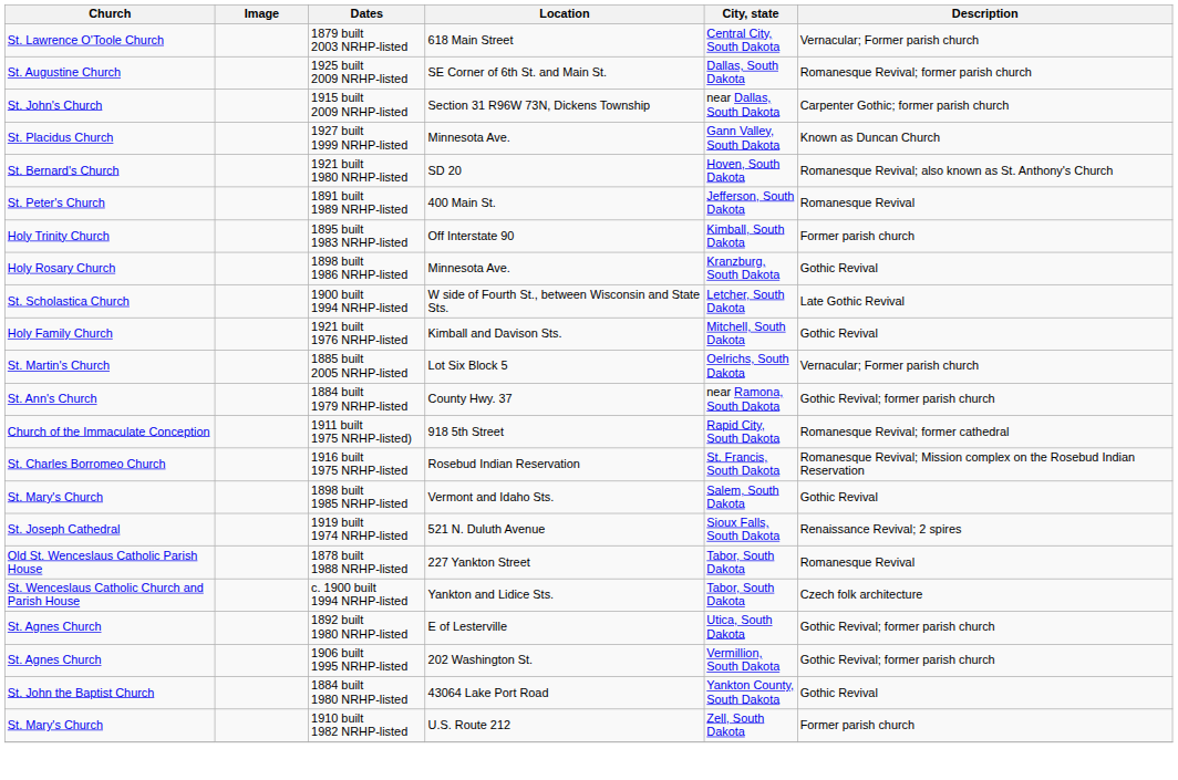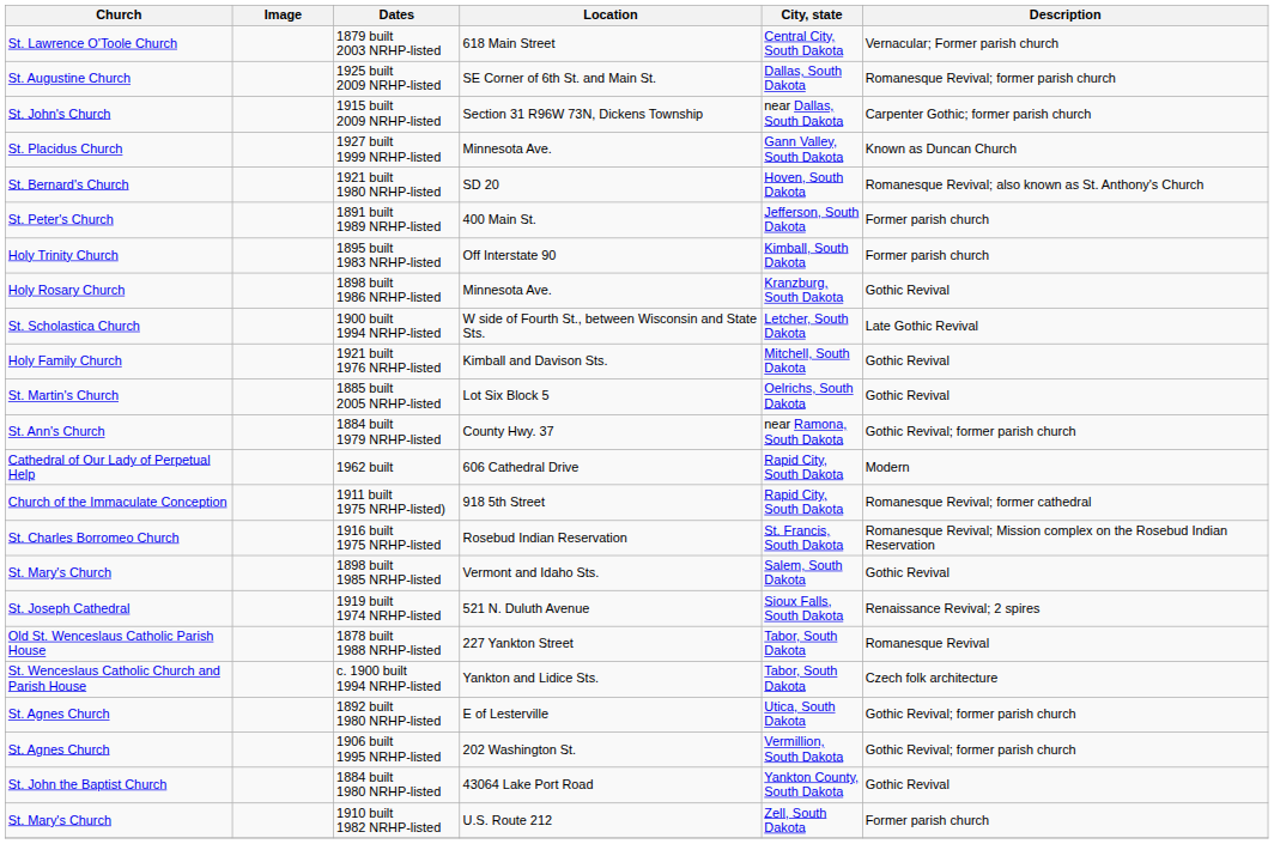1891 built 1989 NRHP-listed | Description: Romanesque Revival -> Former parish church
1885 built 2005 NRHP-listed | Description: Vernacular; Former parish church -> Gothic Revival
+ row: Cathedral of Our Lady of Perpetual Help | 1962 built | 606 Cathedral Drive | Rapid City, South Dakota | Modern
